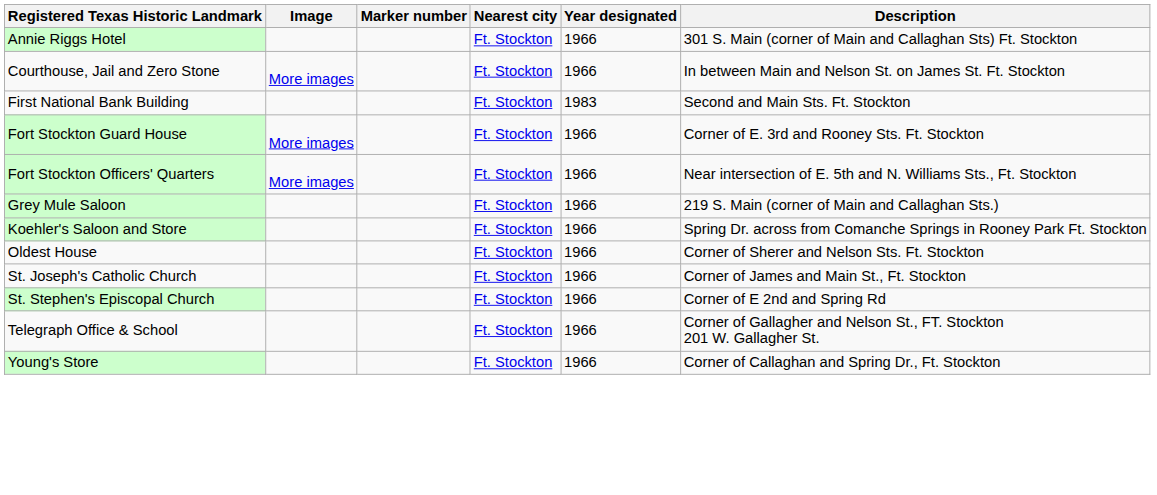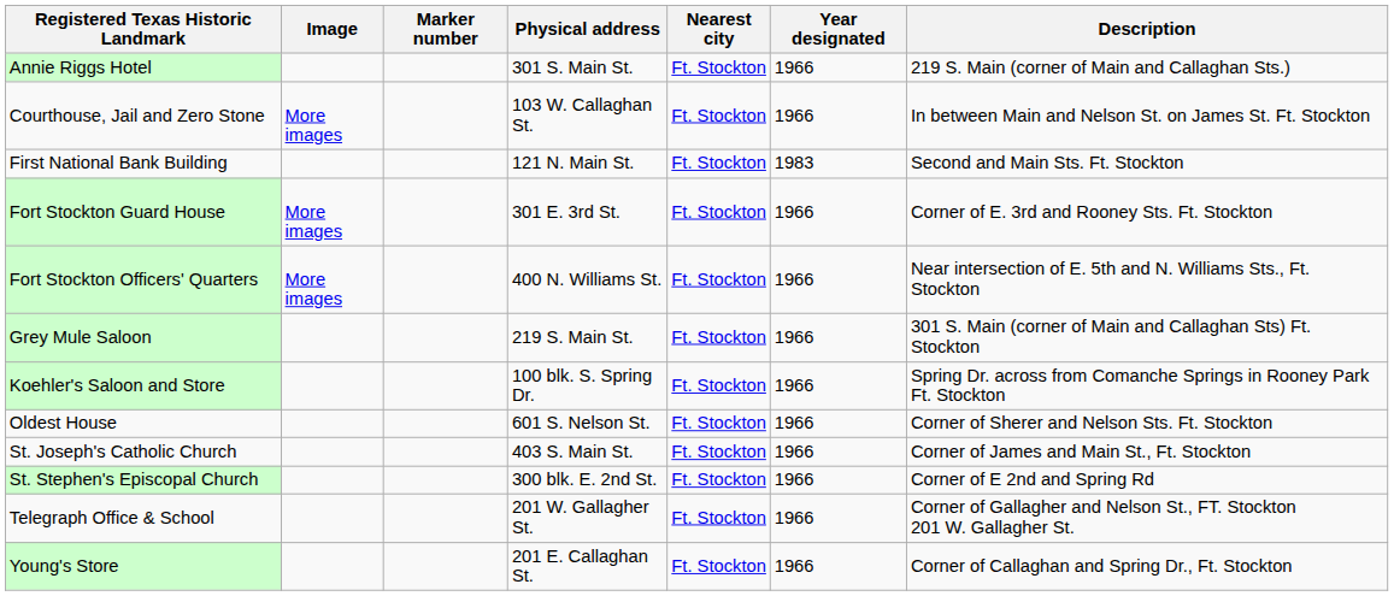+ column: Physical address | 301 S. Main St. | 103 W. Callaghan St. | 121 N. Main St. | 301 E. 3rd St. | 400 N. Williams St. | 219 S. Main St. | 100 blk. S. Spring Dr. | 601 S. Nelson St. | 403 S. Main St. | 300 blk. E. 2nd St. | 201 W. Gallagher St. | 201 E. Callaghan St.
Annie Riggs Hotel | Description: 301 S. Main (corner of Main and Callaghan Sts) Ft. Stockton -> 219 S. Main (corner of Main and Callaghan Sts.)
Grey Mule Saloon | Description: 219 S. Main (corner of Main and Callaghan Sts.) -> 301 S. Main (corner of Main and Callaghan Sts) Ft. Stockton
